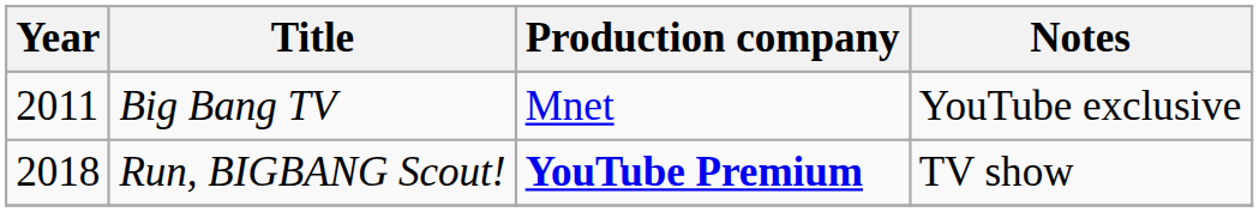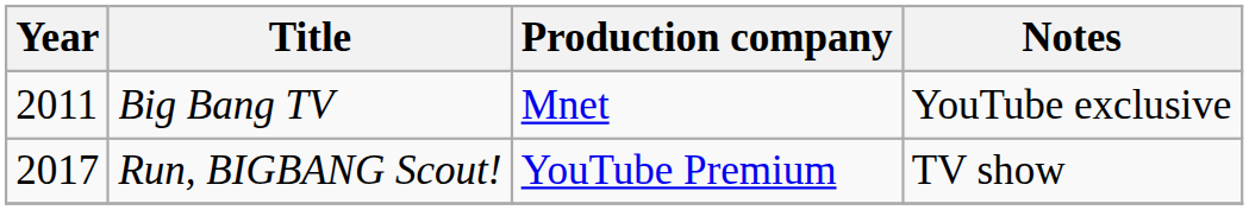Run, BIGBANG Scout! | Year: 2018 -> 2017
Run, BIGBANG Scout! | Production company: bold -> normal
